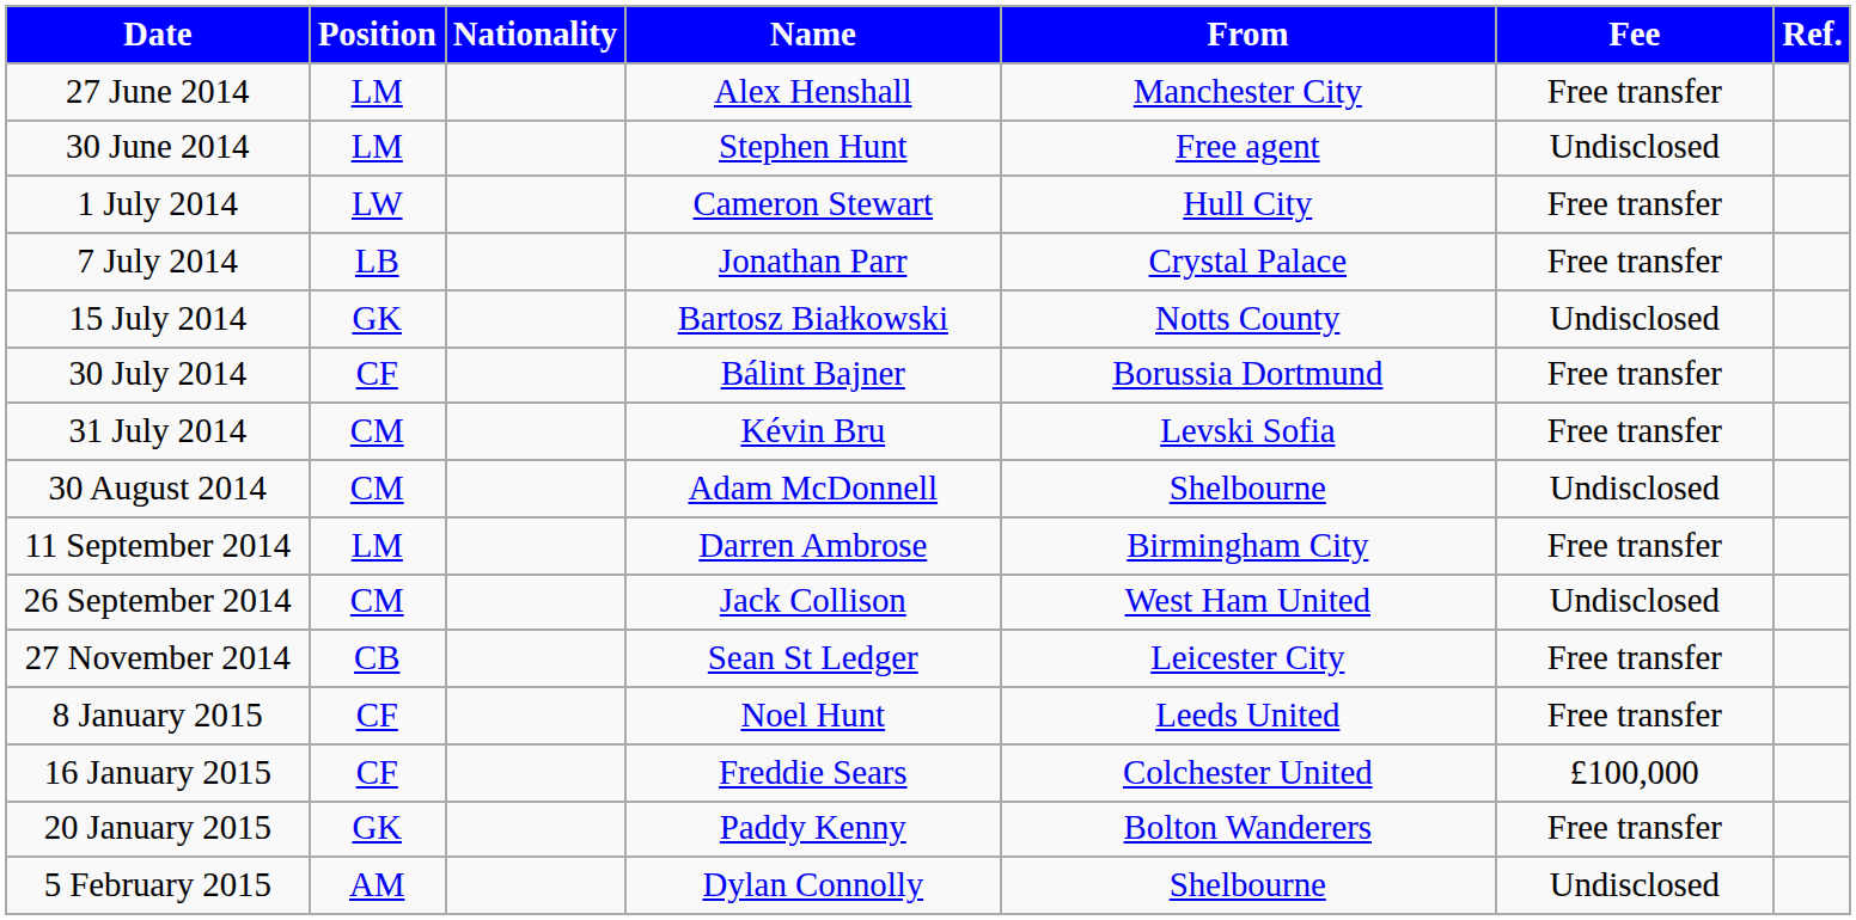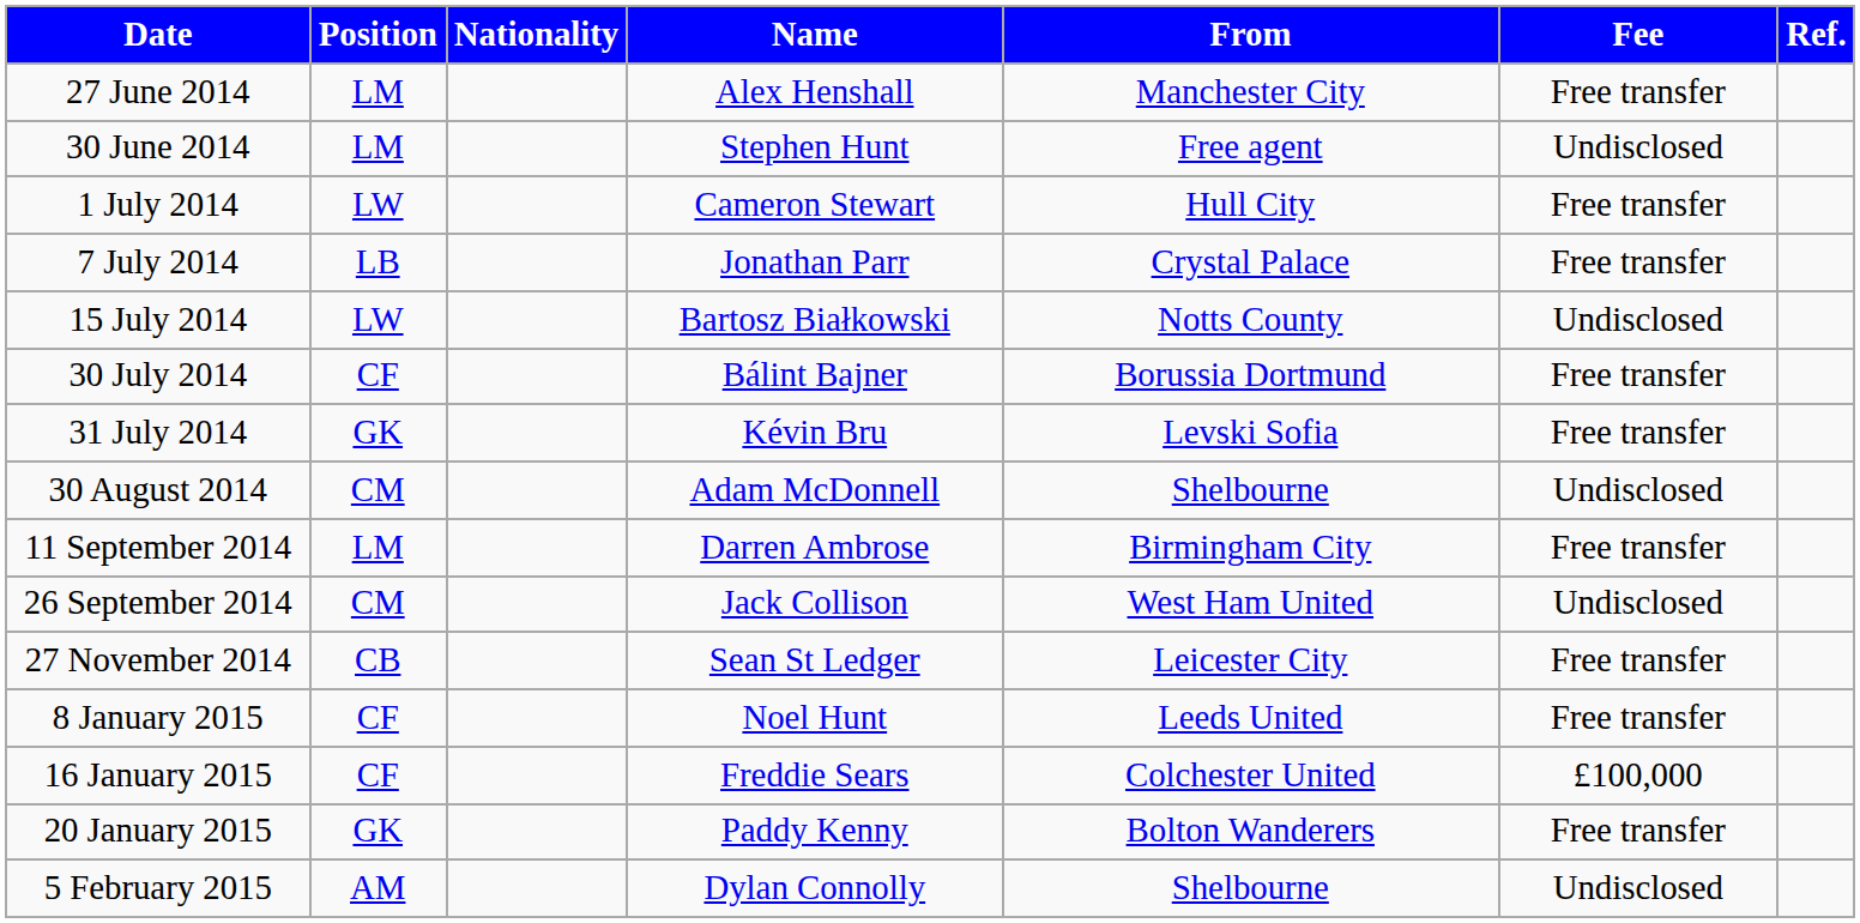15 July 2014 | Position: GK -> LW
31 July 2014 | Position: CM -> GK
